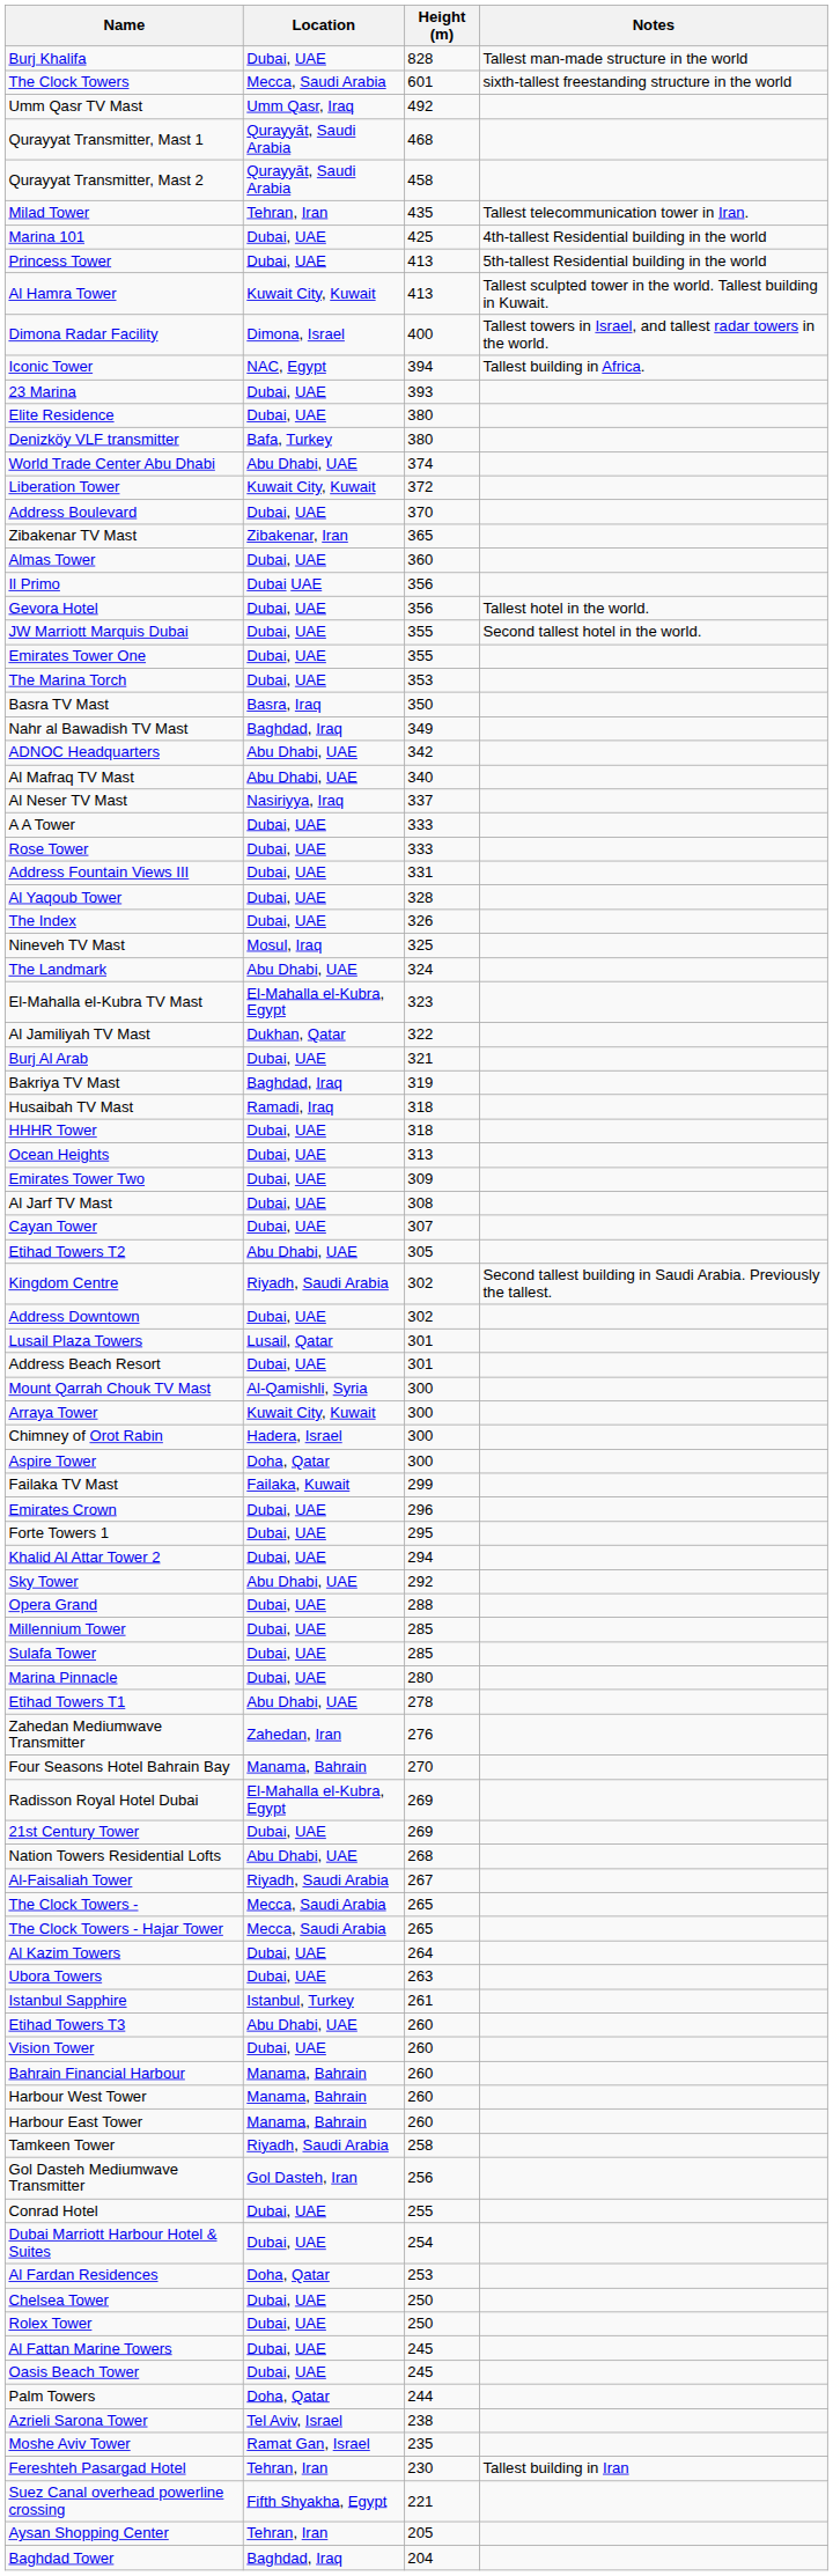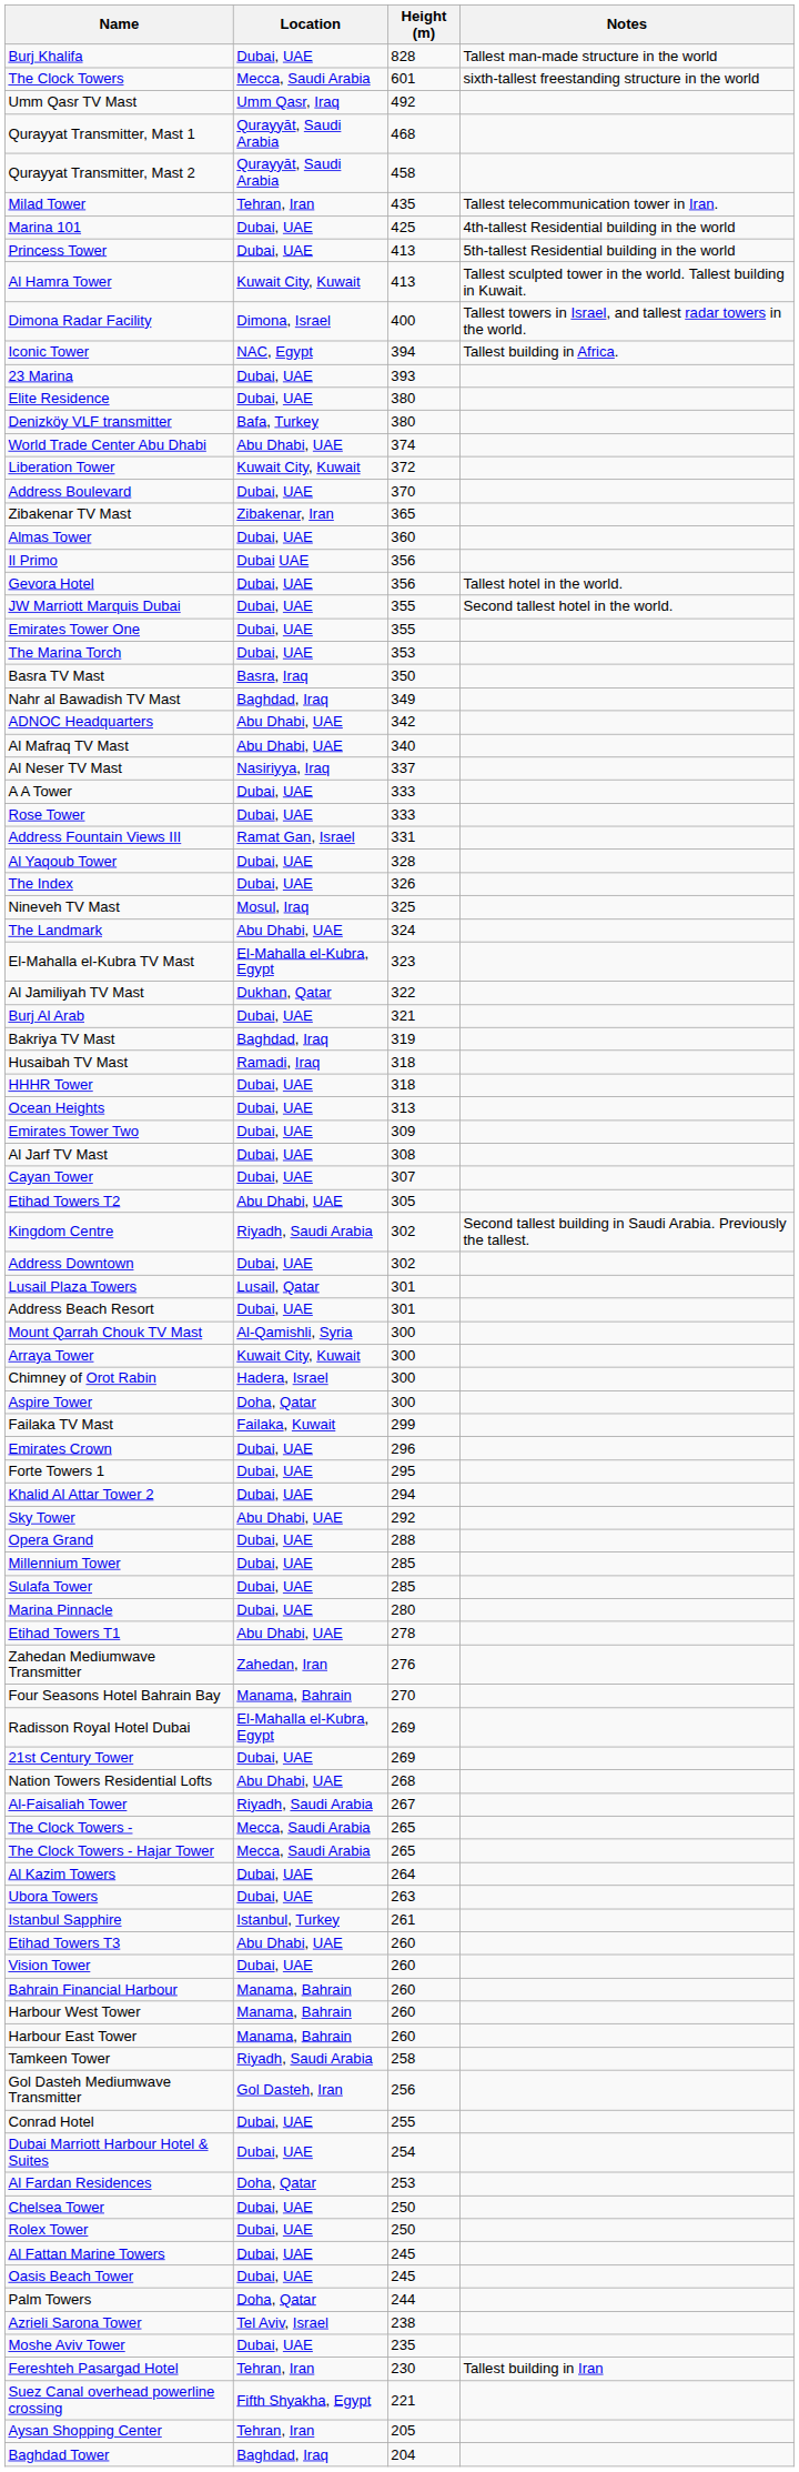Address Fountain Views III | Location: Dubai, UAE -> Ramat Gan, Israel
Moshe Aviv Tower | Location: Ramat Gan, Israel -> Dubai, UAE
